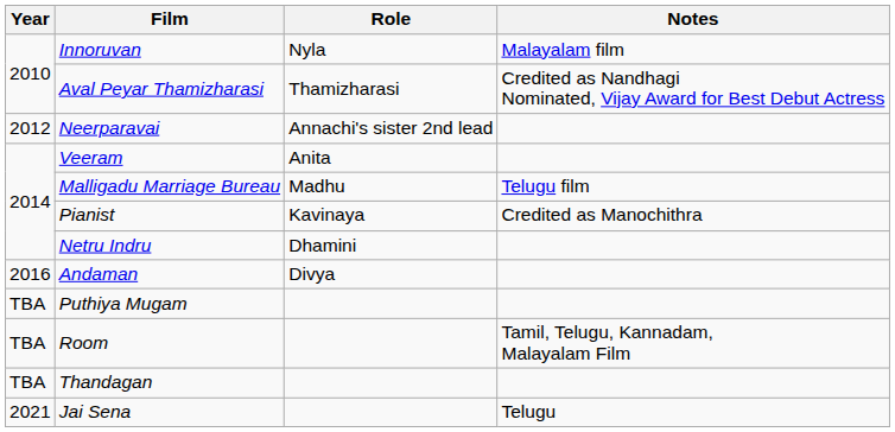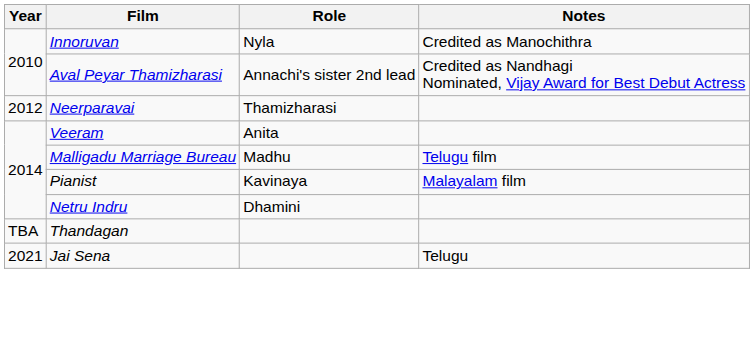Innoruvan | Notes: Malayalam film -> Credited as Manochithra
Aval Peyar Thamizharasi | Role: Thamizharasi -> Annachi's sister 2nd lead
Neerparavai | Role: Annachi's sister 2nd lead -> Thamizharasi
Pianist | Notes: Credited as Manochithra -> Malayalam film
- row: 2016 | Andaman | Divya
- row: TBA | Puthiya Mugam
- row: TBA | Room | Tamil, Telugu, Kannadam, Malayalam Film
